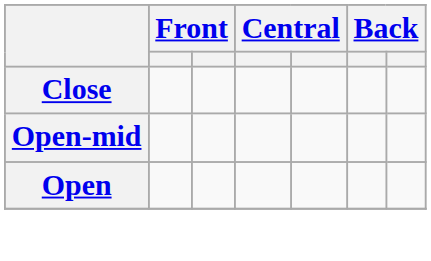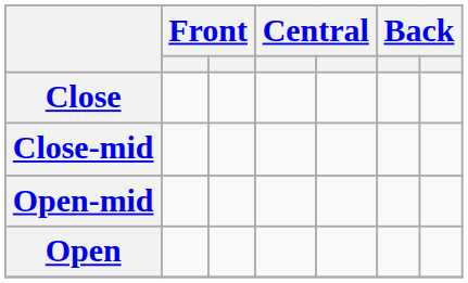+ row: Close-mid
